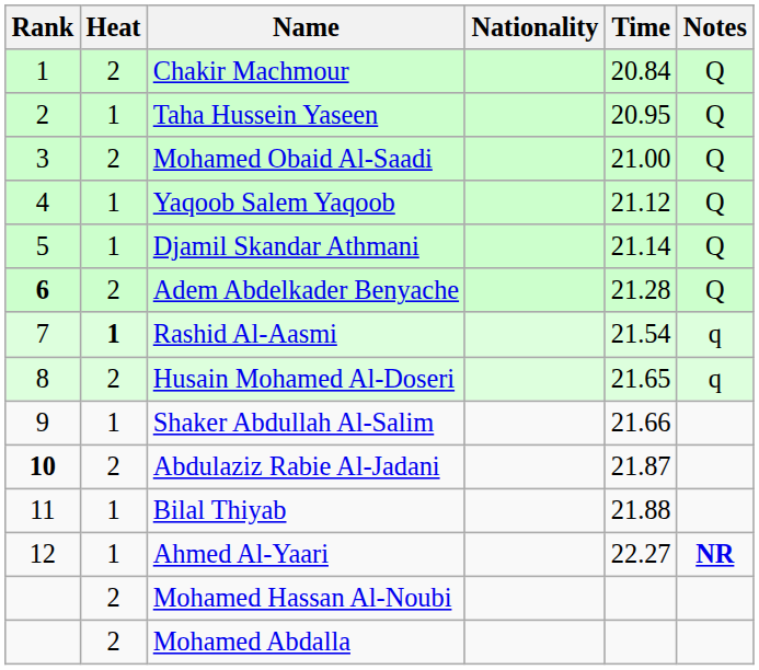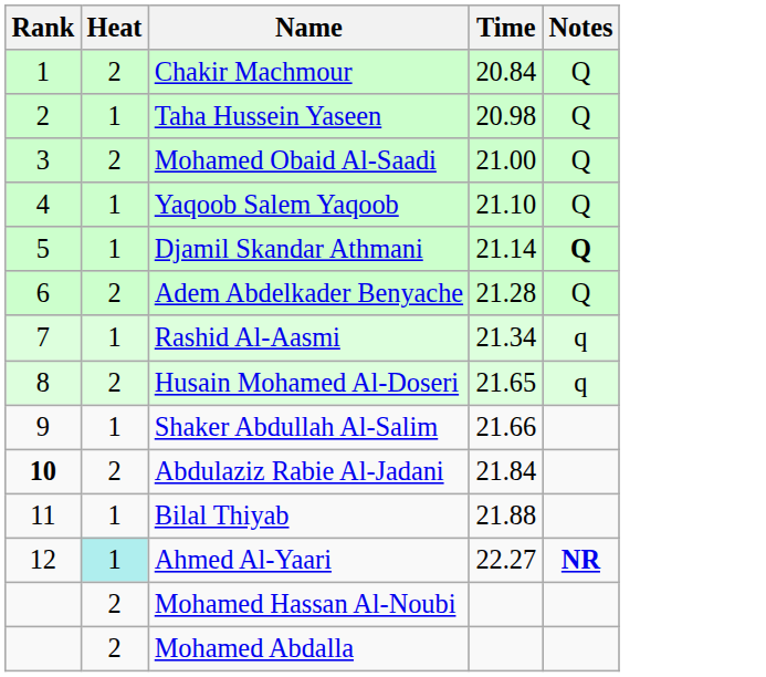- column: Nationality
Taha Hussein Yaseen | Time: 20.95 -> 20.98
Yaqoob Salem Yaqoob | Time: 21.12 -> 21.10
Djamil Skandar Athmani | Notes: normal -> bold
Adem Abdelkader Benyache | Rank: bold -> normal
Rashid Al-Aasmi | Heat: bold -> normal
Rashid Al-Aasmi | Time: 21.54 -> 21.34
Abdulaziz Rabie Al-Jadani | Time: 21.87 -> 21.84
Ahmed Al-Yaari | Heat: no background -> paleturquoise background
